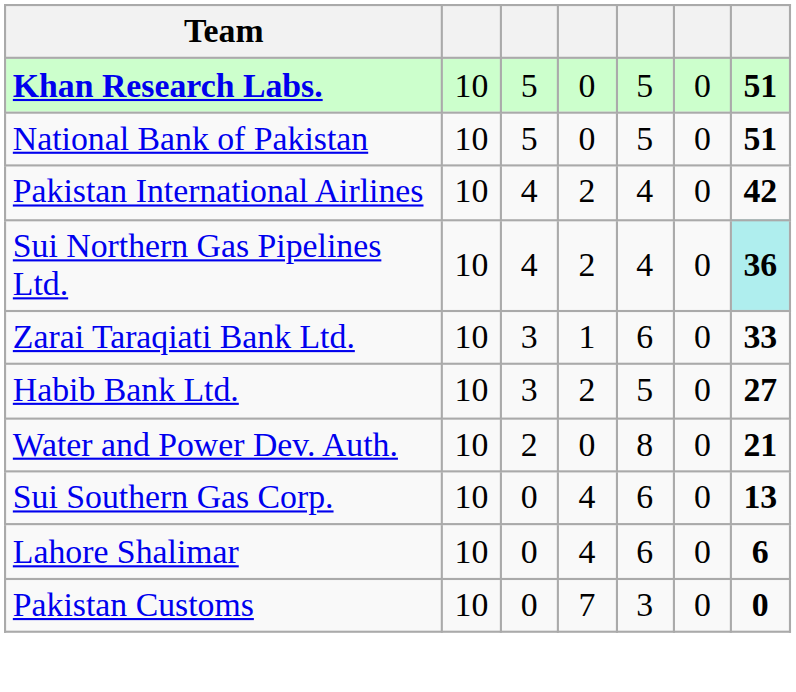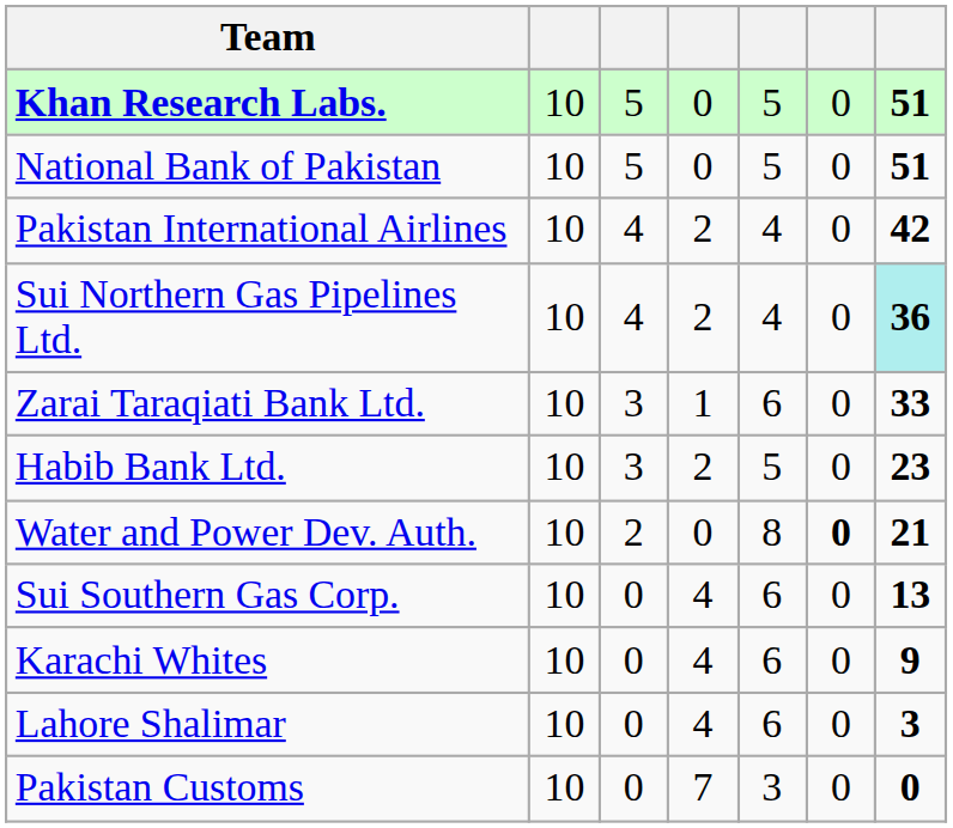Habib Bank Ltd. | column 7: 27 -> 23
Water and Power Dev. Auth. | column 6: normal -> bold
+ row: Karachi Whites | 10 | 0 | 4 | 6 | 0 | 9
Lahore Shalimar | column 7: 6 -> 3
